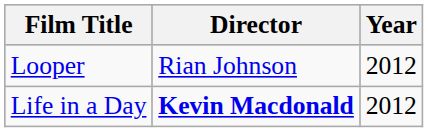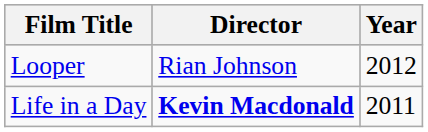Life in a Day | Year: 2012 -> 2011
